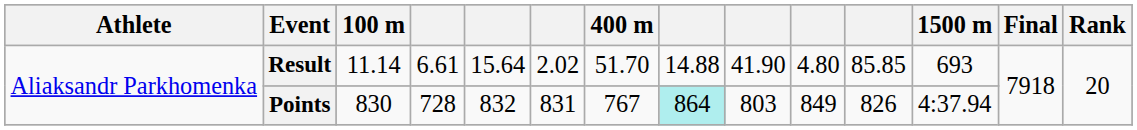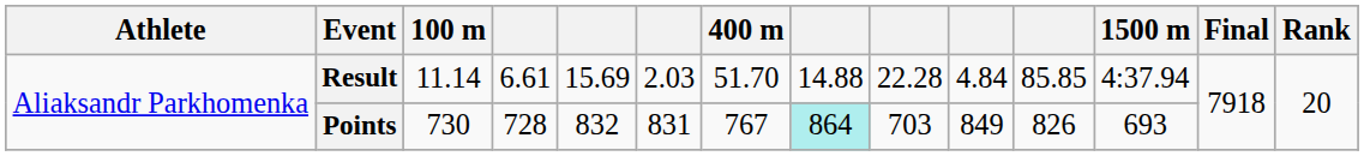Result | column 5: 15.64 -> 15.69
Result | column 6: 2.02 -> 2.03
Result | column 9: 41.90 -> 22.28
Result | column 10: 4.80 -> 4.84
Result | 1500 m: 693 -> 4:37.94
Points | 100 m: 830 -> 730
Points | column 9: 803 -> 703
Points | 1500 m: 4:37.94 -> 693
